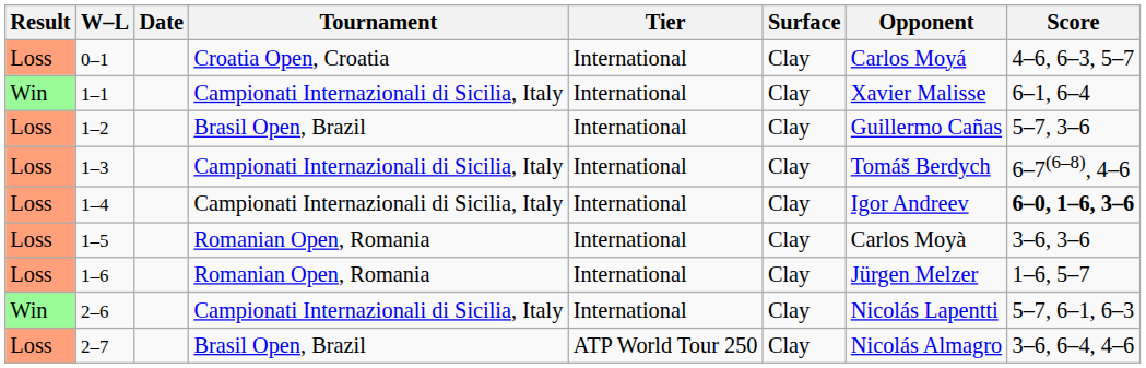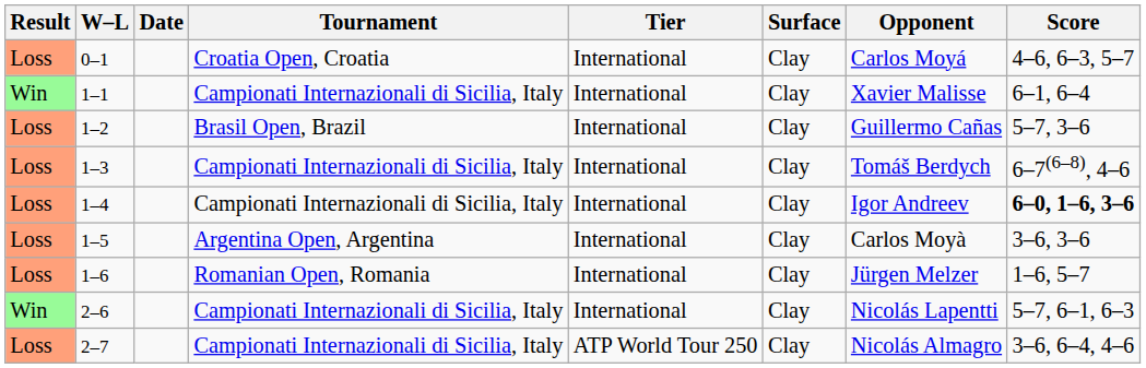1–5 | Tournament: Romanian Open, Romania -> Argentina Open, Argentina
2–7 | Tournament: Brasil Open, Brazil -> Campionati Internazionali di Sicilia, Italy
